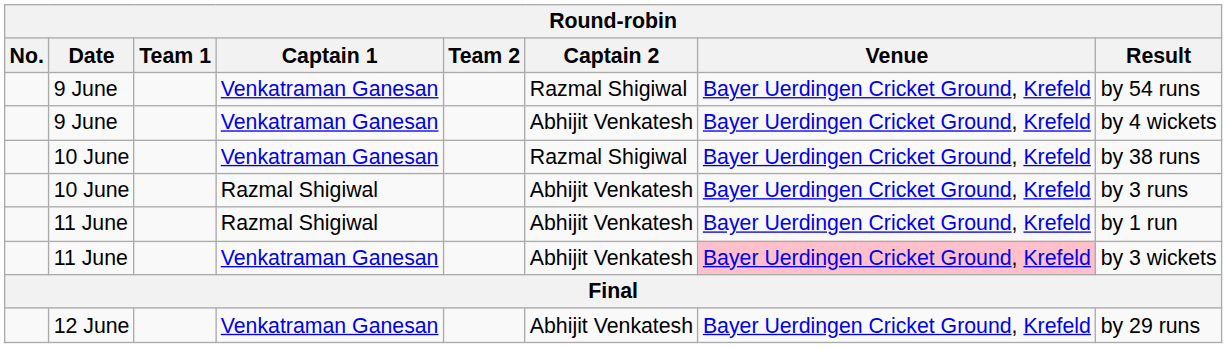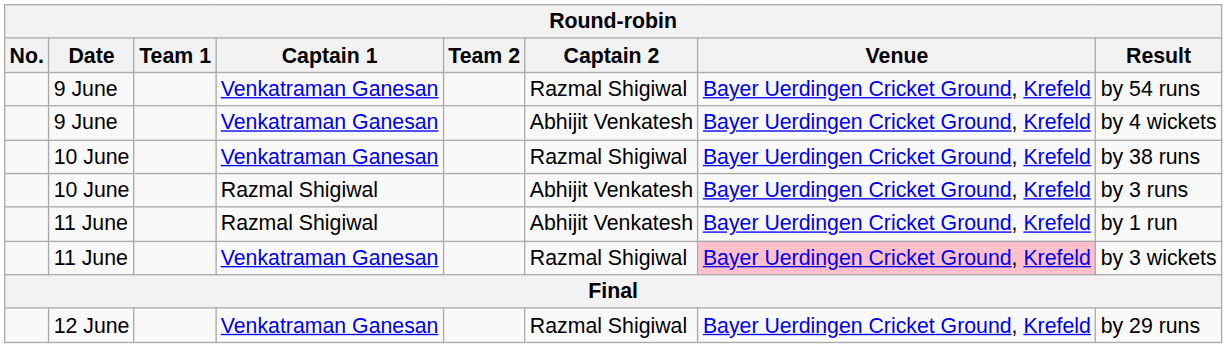11 June / Venkatraman Ganesan | Captain 2: Abhijit Venkatesh -> Razmal Shigiwal
12 June | Captain 2: Abhijit Venkatesh -> Razmal Shigiwal
